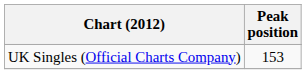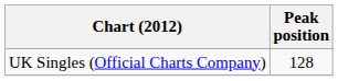UK Singles (Official Charts Company) | Peak position: 153 -> 128
